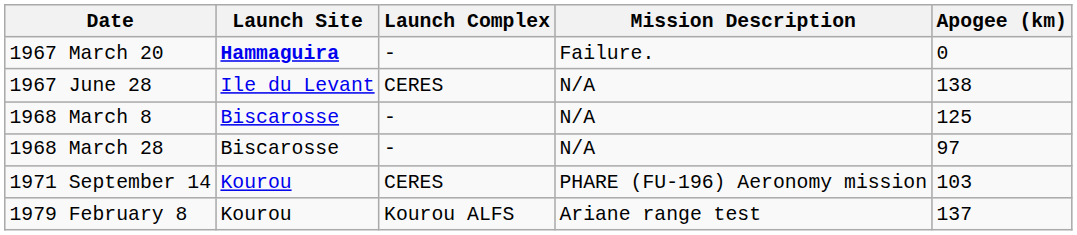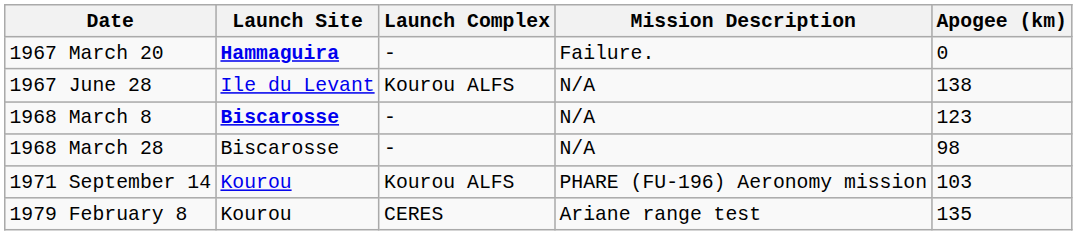1967 June 28 | Launch Complex: CERES -> Kourou ALFS
1968 March 8 | Launch Site: normal -> bold
1968 March 8 | Apogee (km): 125 -> 123
1968 March 28 | Apogee (km): 97 -> 98
1971 September 14 | Launch Complex: CERES -> Kourou ALFS
1979 February 8 | Launch Complex: Kourou ALFS -> CERES
1979 February 8 | Apogee (km): 137 -> 135
